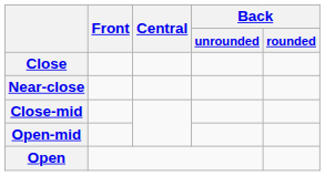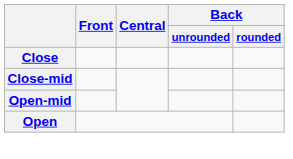- row: Near-close
